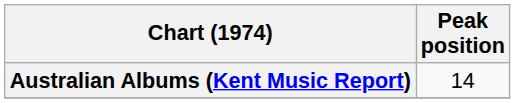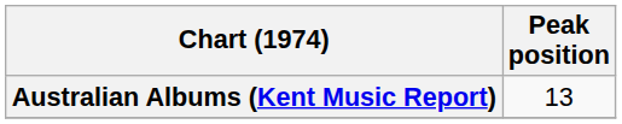Australian Albums (Kent Music Report) | Peak position: 14 -> 13
